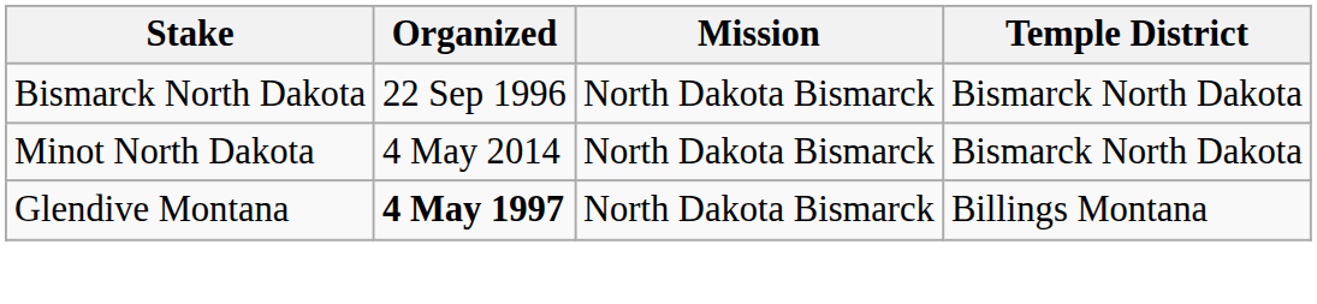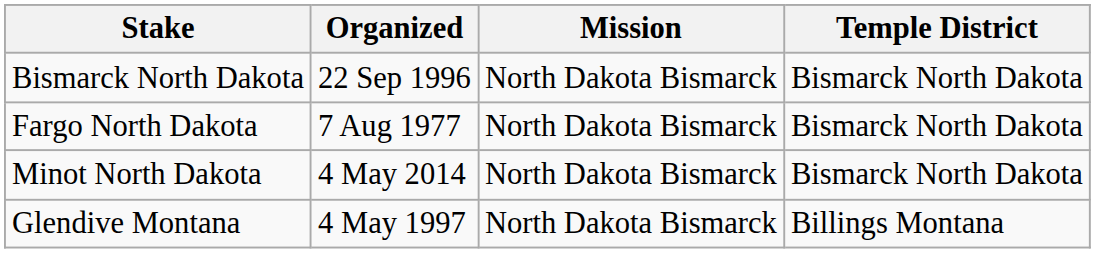+ row: Fargo North Dakota | 7 Aug 1977 | North Dakota Bismarck | Bismarck North Dakota
Glendive Montana | Organized: bold -> normal
